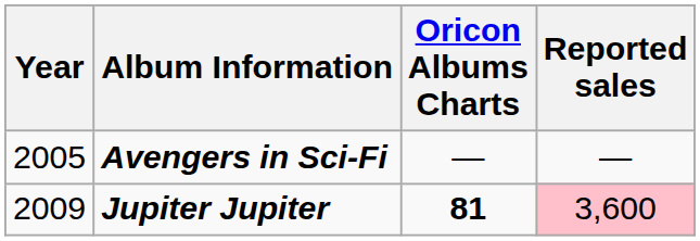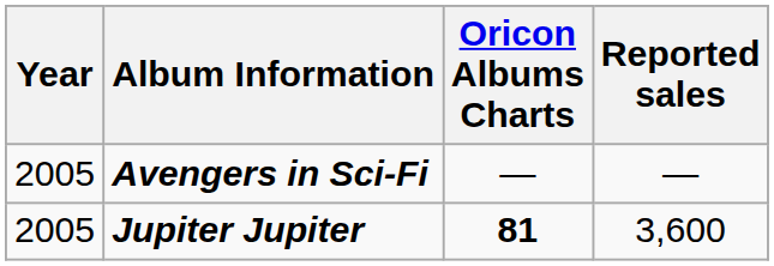Jupiter Jupiter | Year: 2009 -> 2005
Jupiter Jupiter | Reported sales: pink background -> no background
